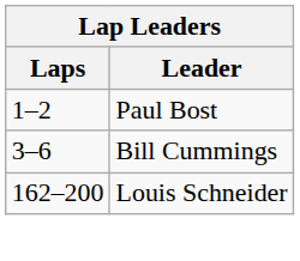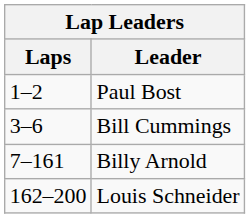+ row: 7–161 | Billy Arnold
